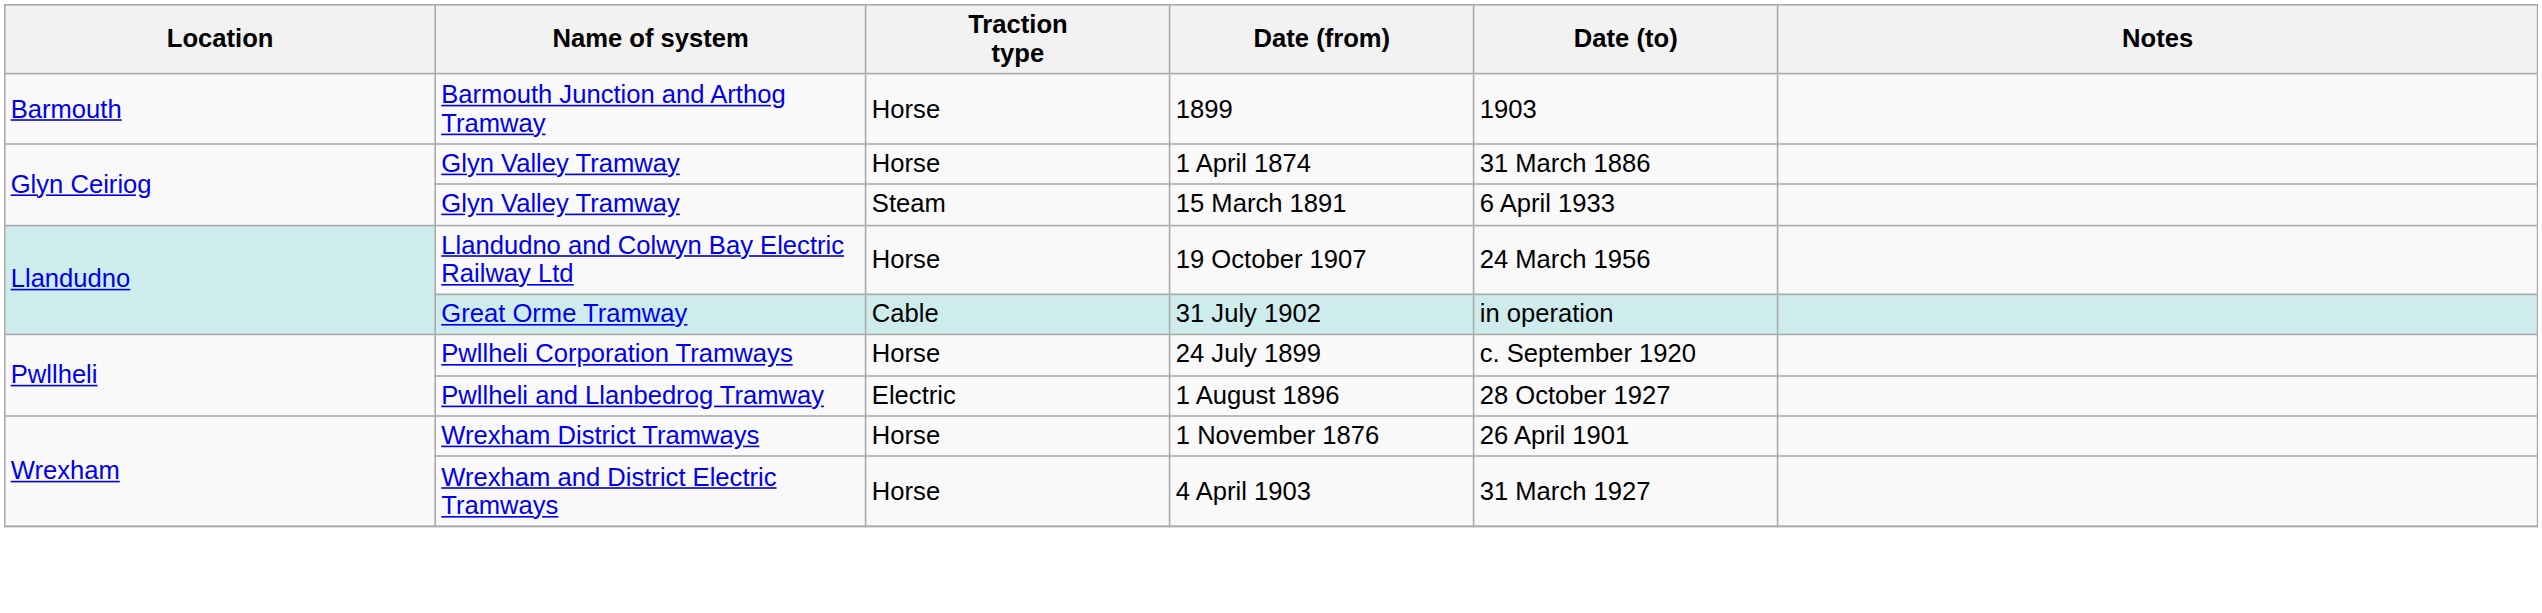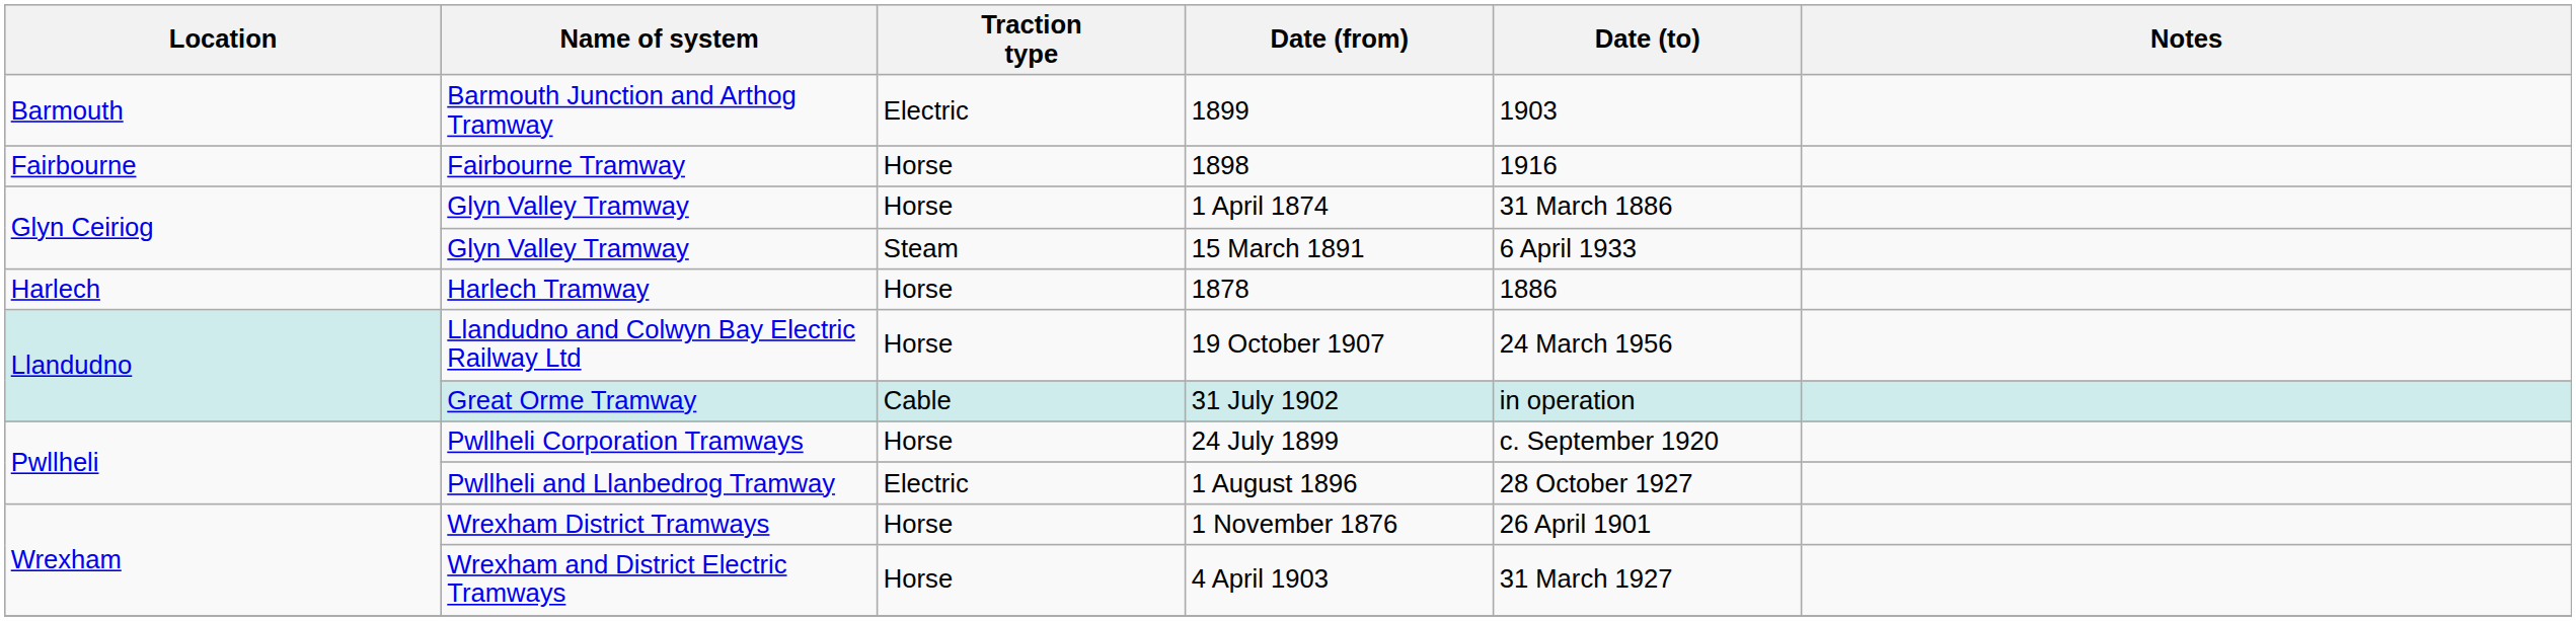1899 | Traction type: Horse -> Electric
+ row: Fairbourne | Fairbourne Tramway | Horse | 1898 | 1916
+ row: Harlech | Harlech Tramway | Horse | 1878 | 1886
